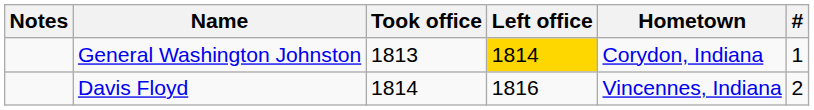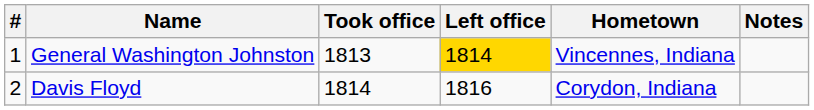columns swapped: # <-> Notes
General Washington Johnston | Hometown: Corydon, Indiana -> Vincennes, Indiana
Davis Floyd | Hometown: Vincennes, Indiana -> Corydon, Indiana
